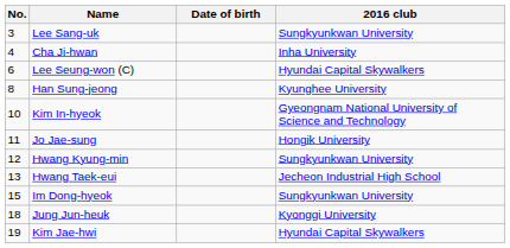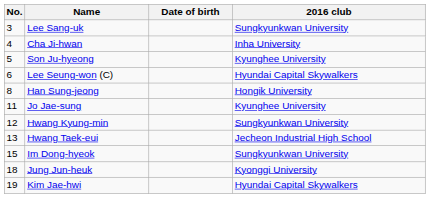+ row: 5 | Son Ju-hyeong | Kyunghee University
Han Sung-jeong | 2016 club: Kyunghee University -> Hongik University
- row: 10 | Kim In-hyeok | Gyeongnam National University of Science and Technology
Jo Jae-sung | 2016 club: Hongik University -> Kyunghee University
